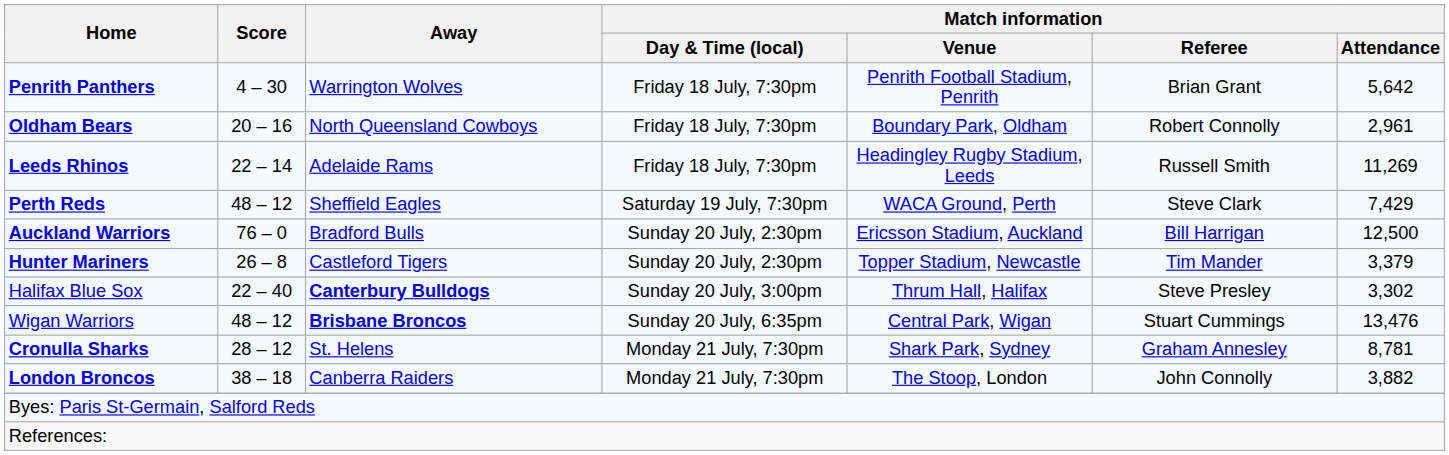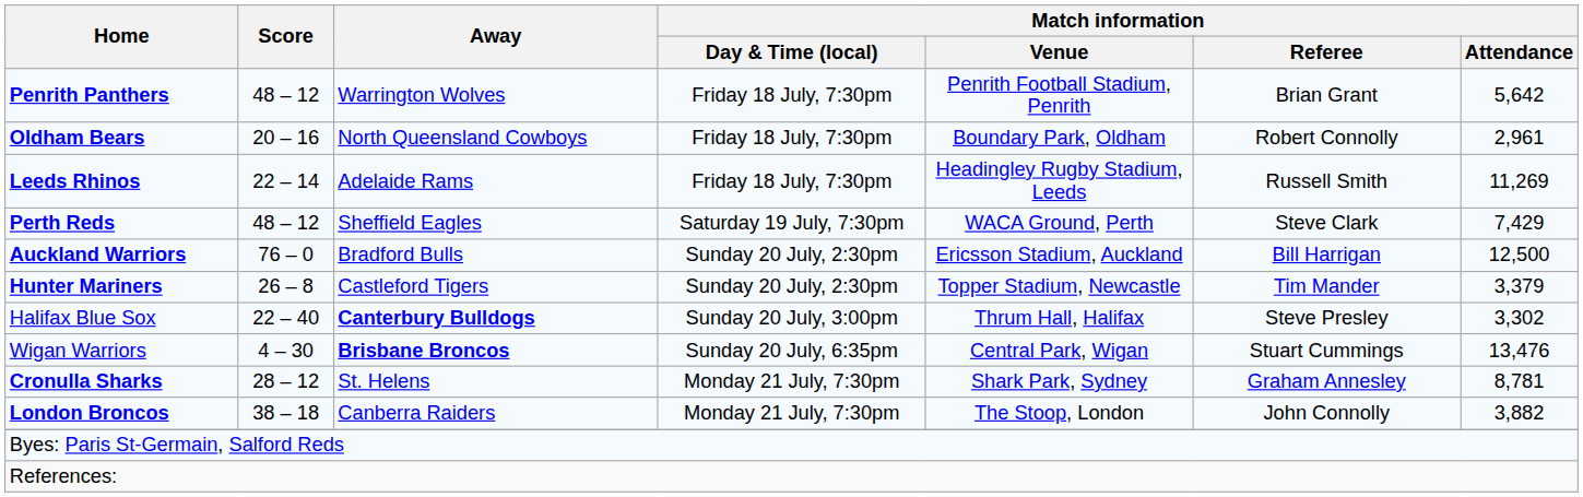Penrith Panthers | Score: 4 – 30 -> 48 – 12
Wigan Warriors | Score: 48 – 12 -> 4 – 30
